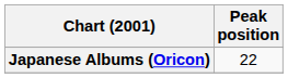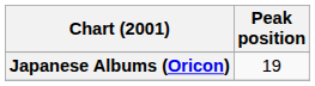Japanese Albums (Oricon) | Peak position: 22 -> 19
